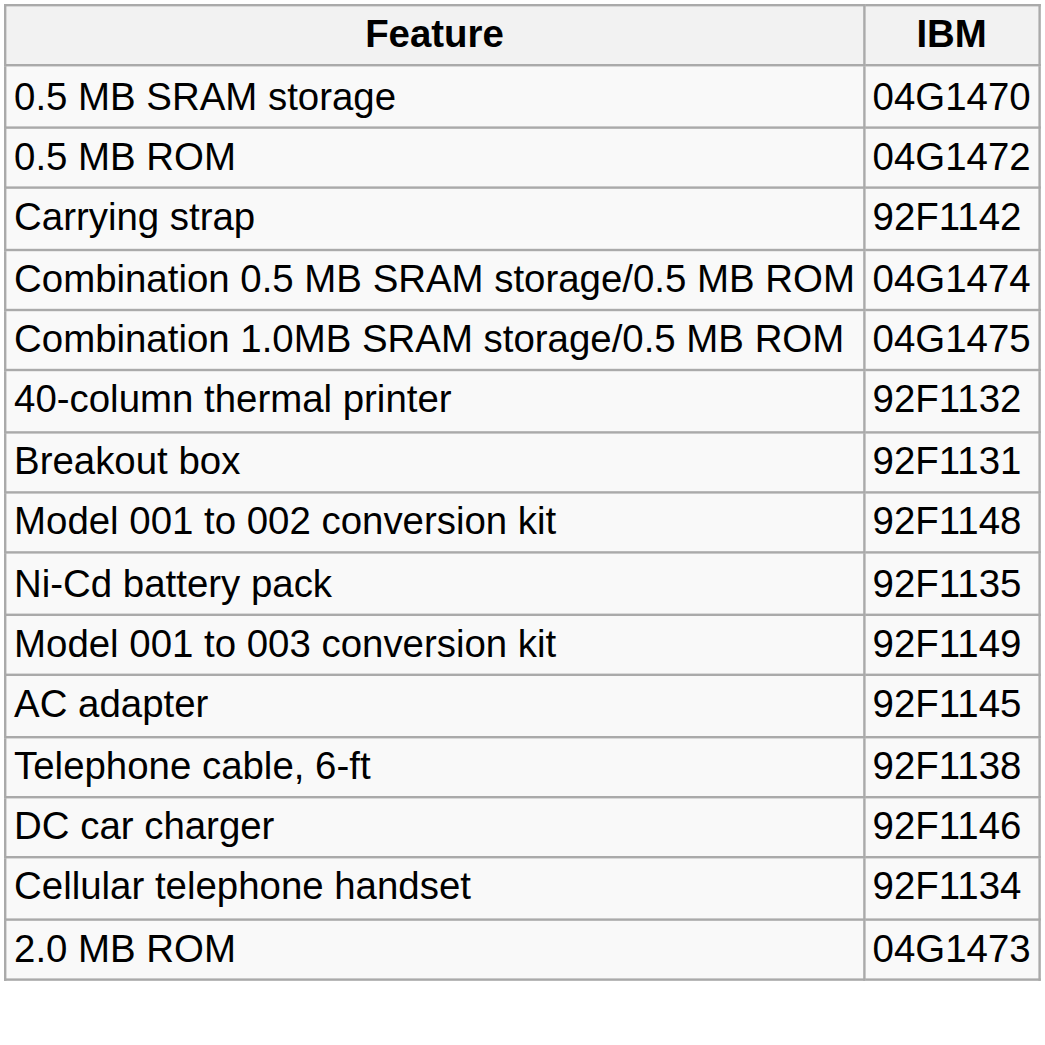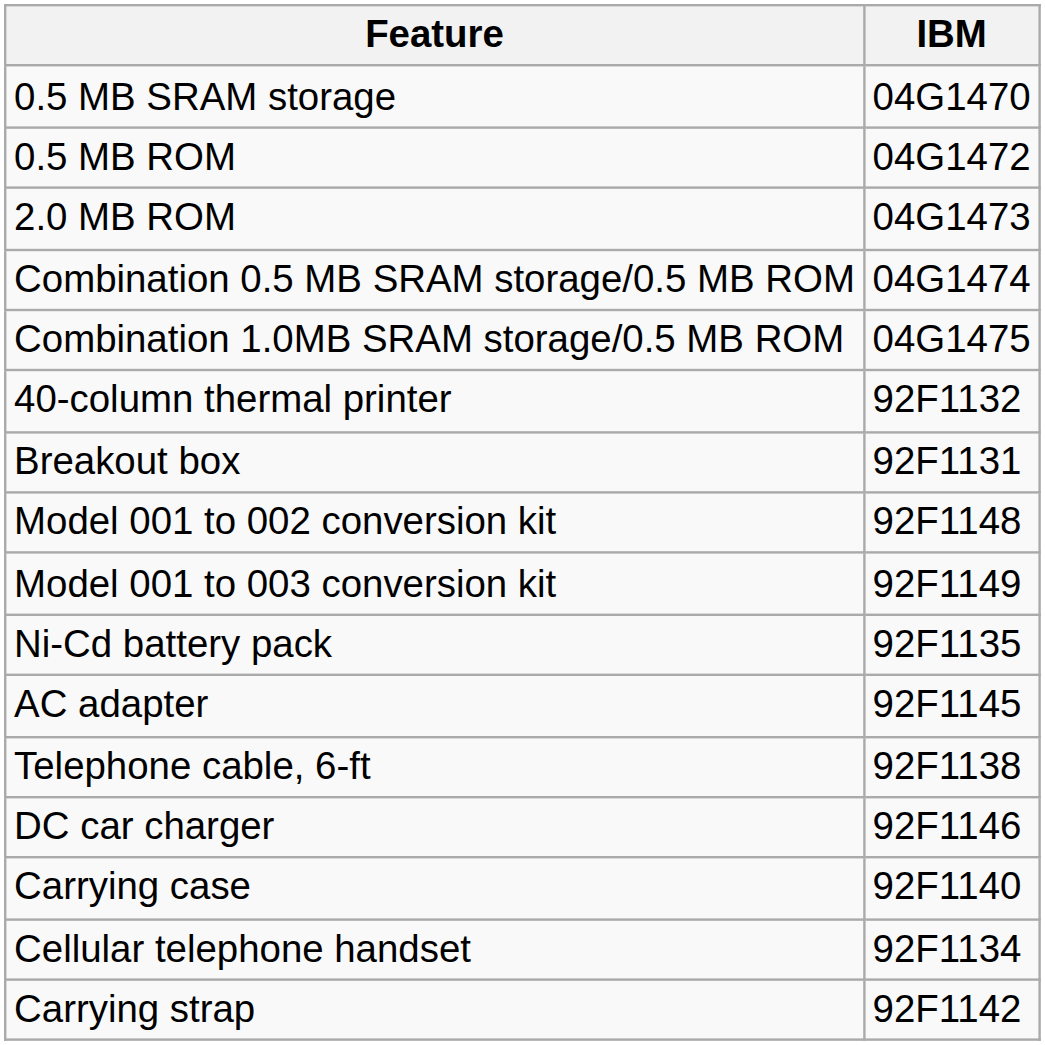rows swapped: 2.0 MB ROM <-> Carrying strap
rows swapped: Model 001 to 003 conversion kit <-> Ni-Cd battery pack
+ row: Carrying case | 92F1140
